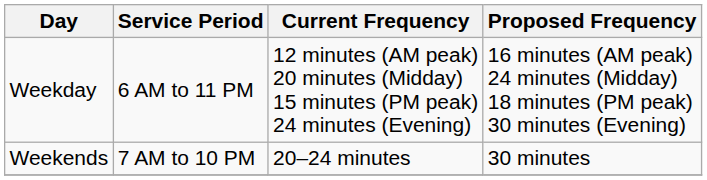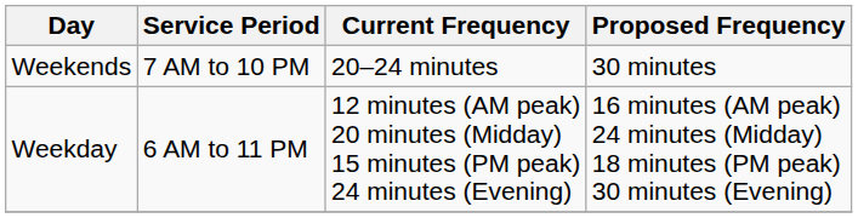rows swapped: Weekday <-> Weekends
